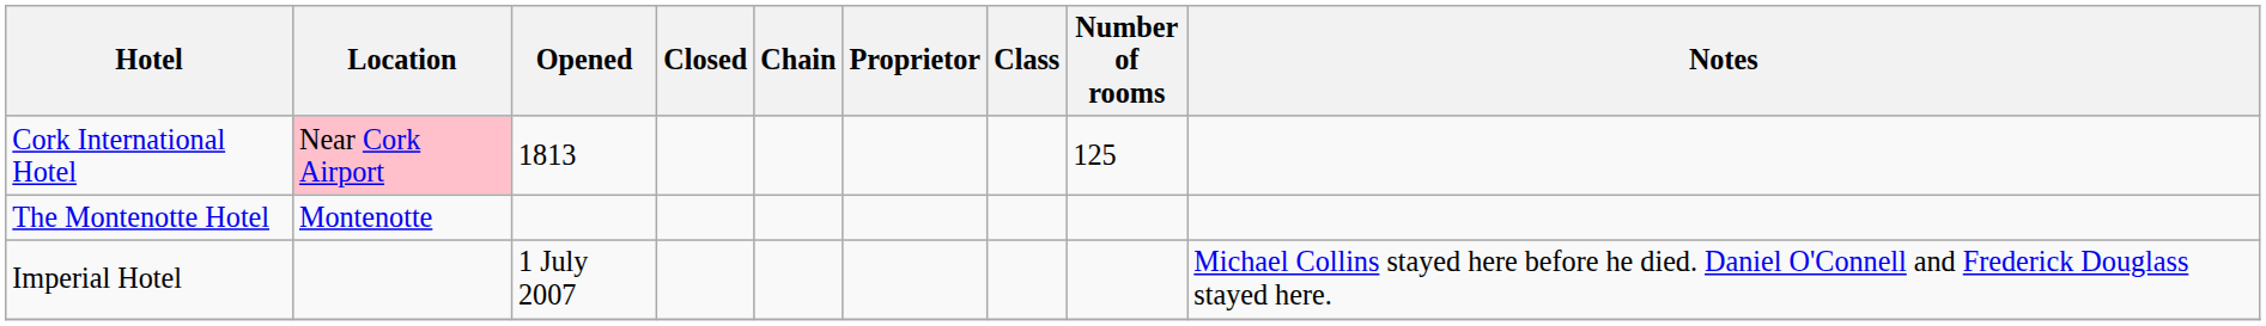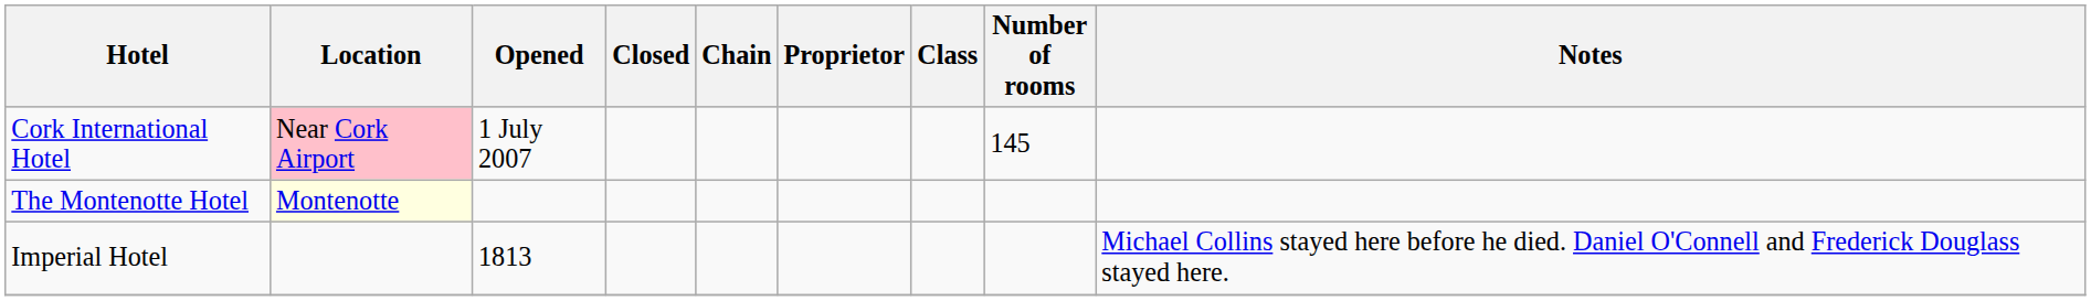Cork International Hotel | Opened: 1813 -> 1 July 2007
Cork International Hotel | Number of rooms: 125 -> 145
The Montenotte Hotel | Location: no background -> lightyellow background
Imperial Hotel | Opened: 1 July 2007 -> 1813
